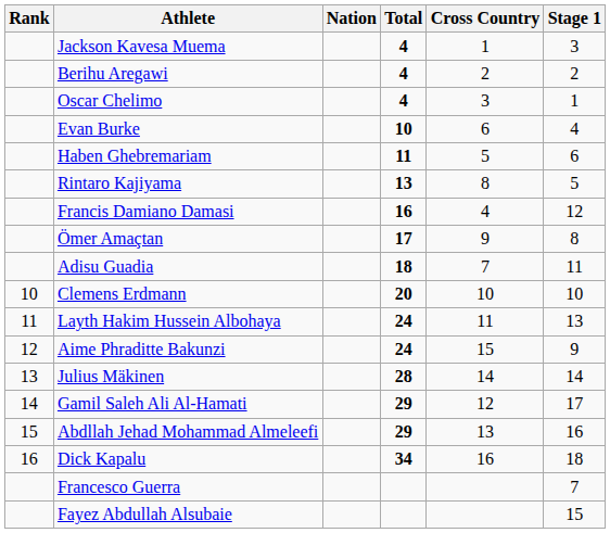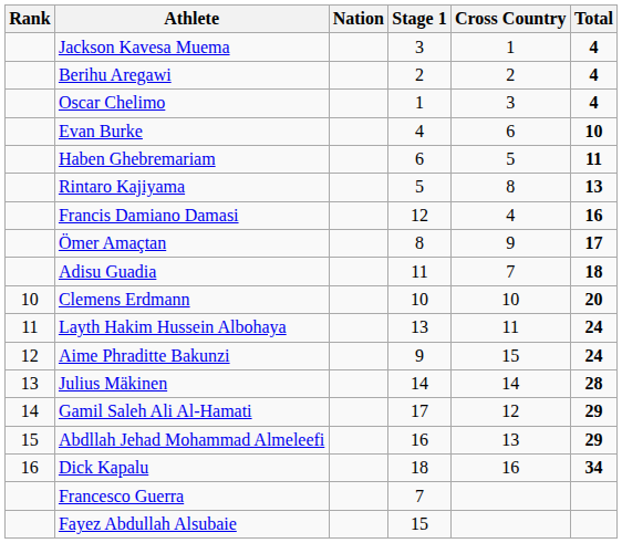columns swapped: Stage 1 <-> Total
